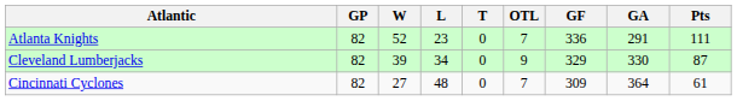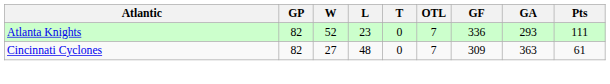Atlanta Knights | GA: 291 -> 293
- row: Cleveland Lumberjacks | 82 | 39 | 34 | 0 | 9 | 329 | 330 | 87
Cincinnati Cyclones | GA: 364 -> 363
